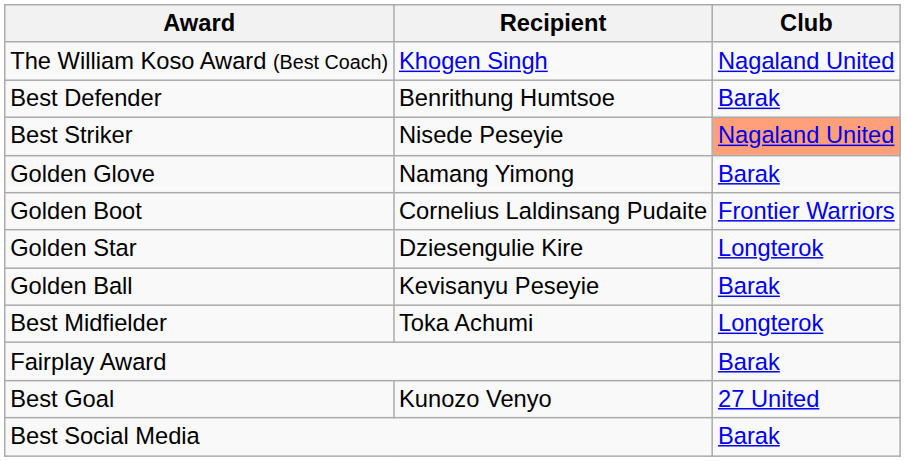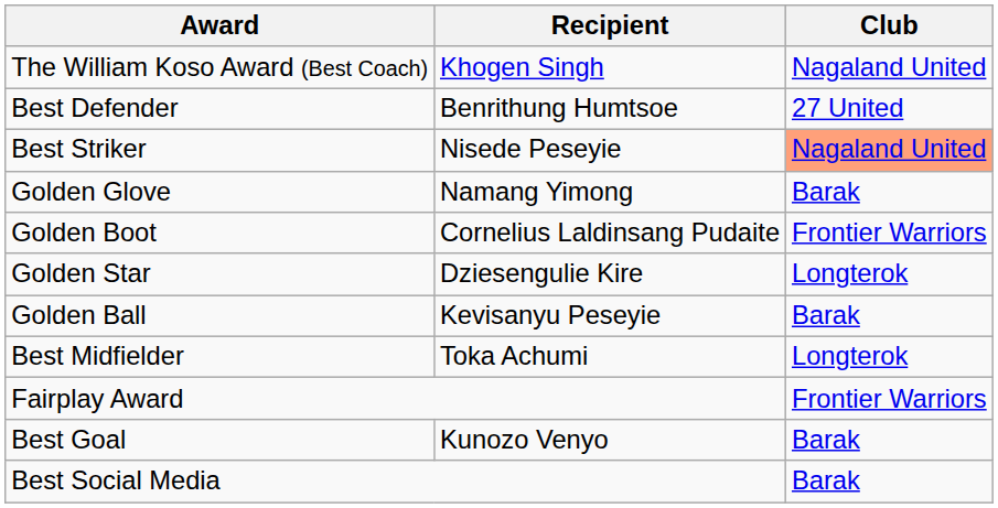Best Defender | Club: Barak -> 27 United
Fairplay Award | Club: Barak -> Frontier Warriors
Best Goal | Club: 27 United -> Barak
